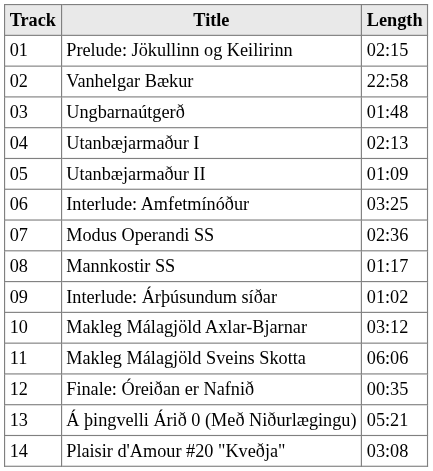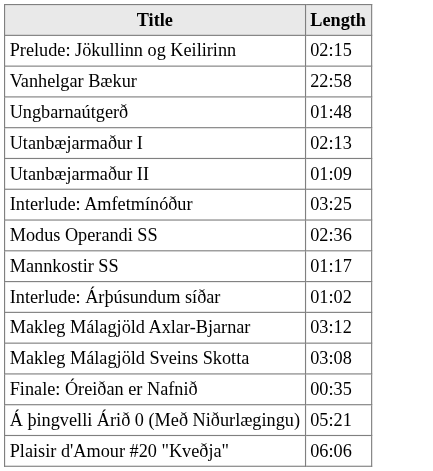- column: Track | 01 | 02 | 03 | 04 | 05 | 06 | 07 | 08 | 09 | 10 | 11 | 12 | 13 | 14
Makleg Málagjöld Sveins Skotta | Length: 06:06 -> 03:08
Plaisir d'Amour #20 "Kveðja" | Length: 03:08 -> 06:06
